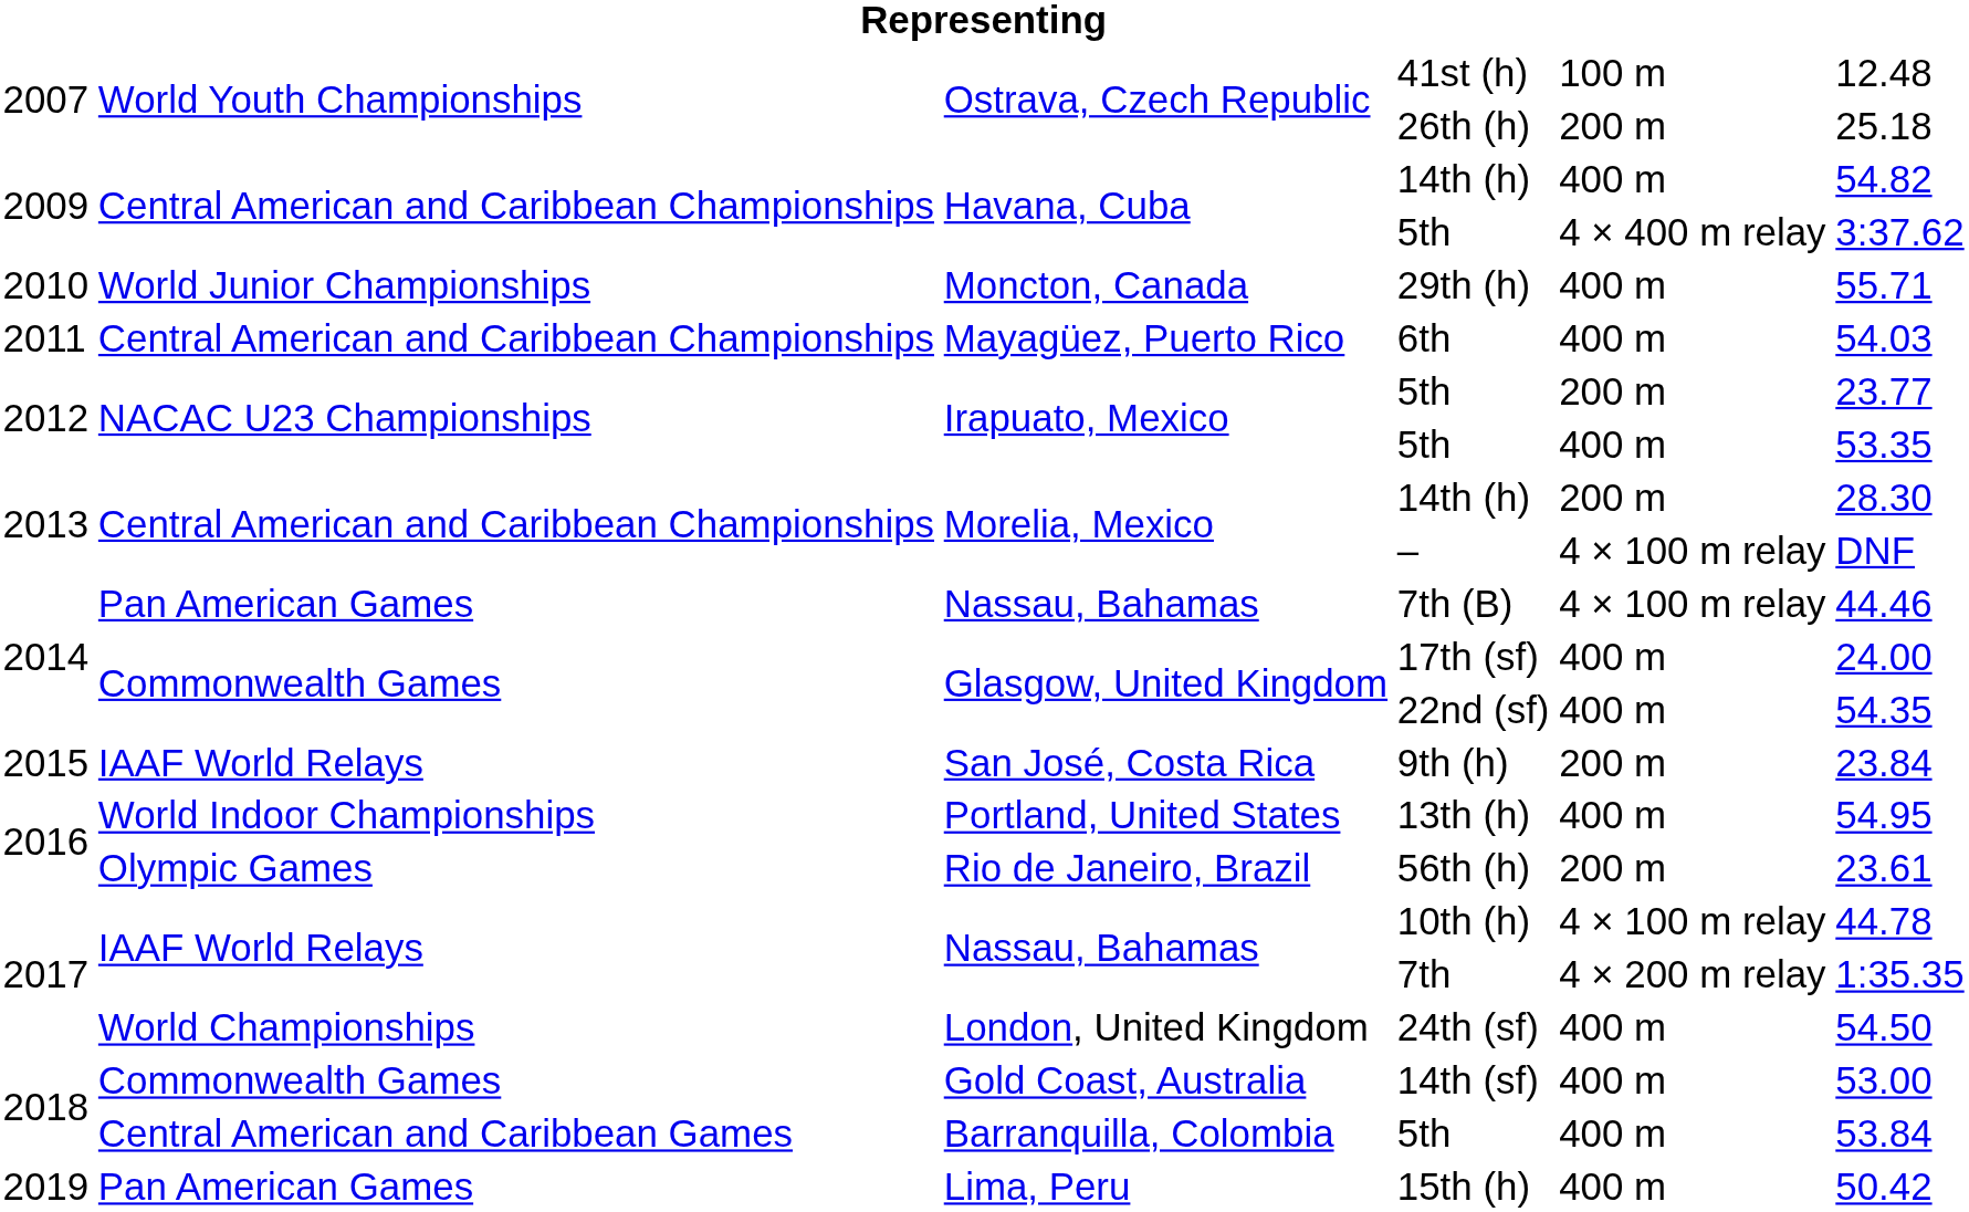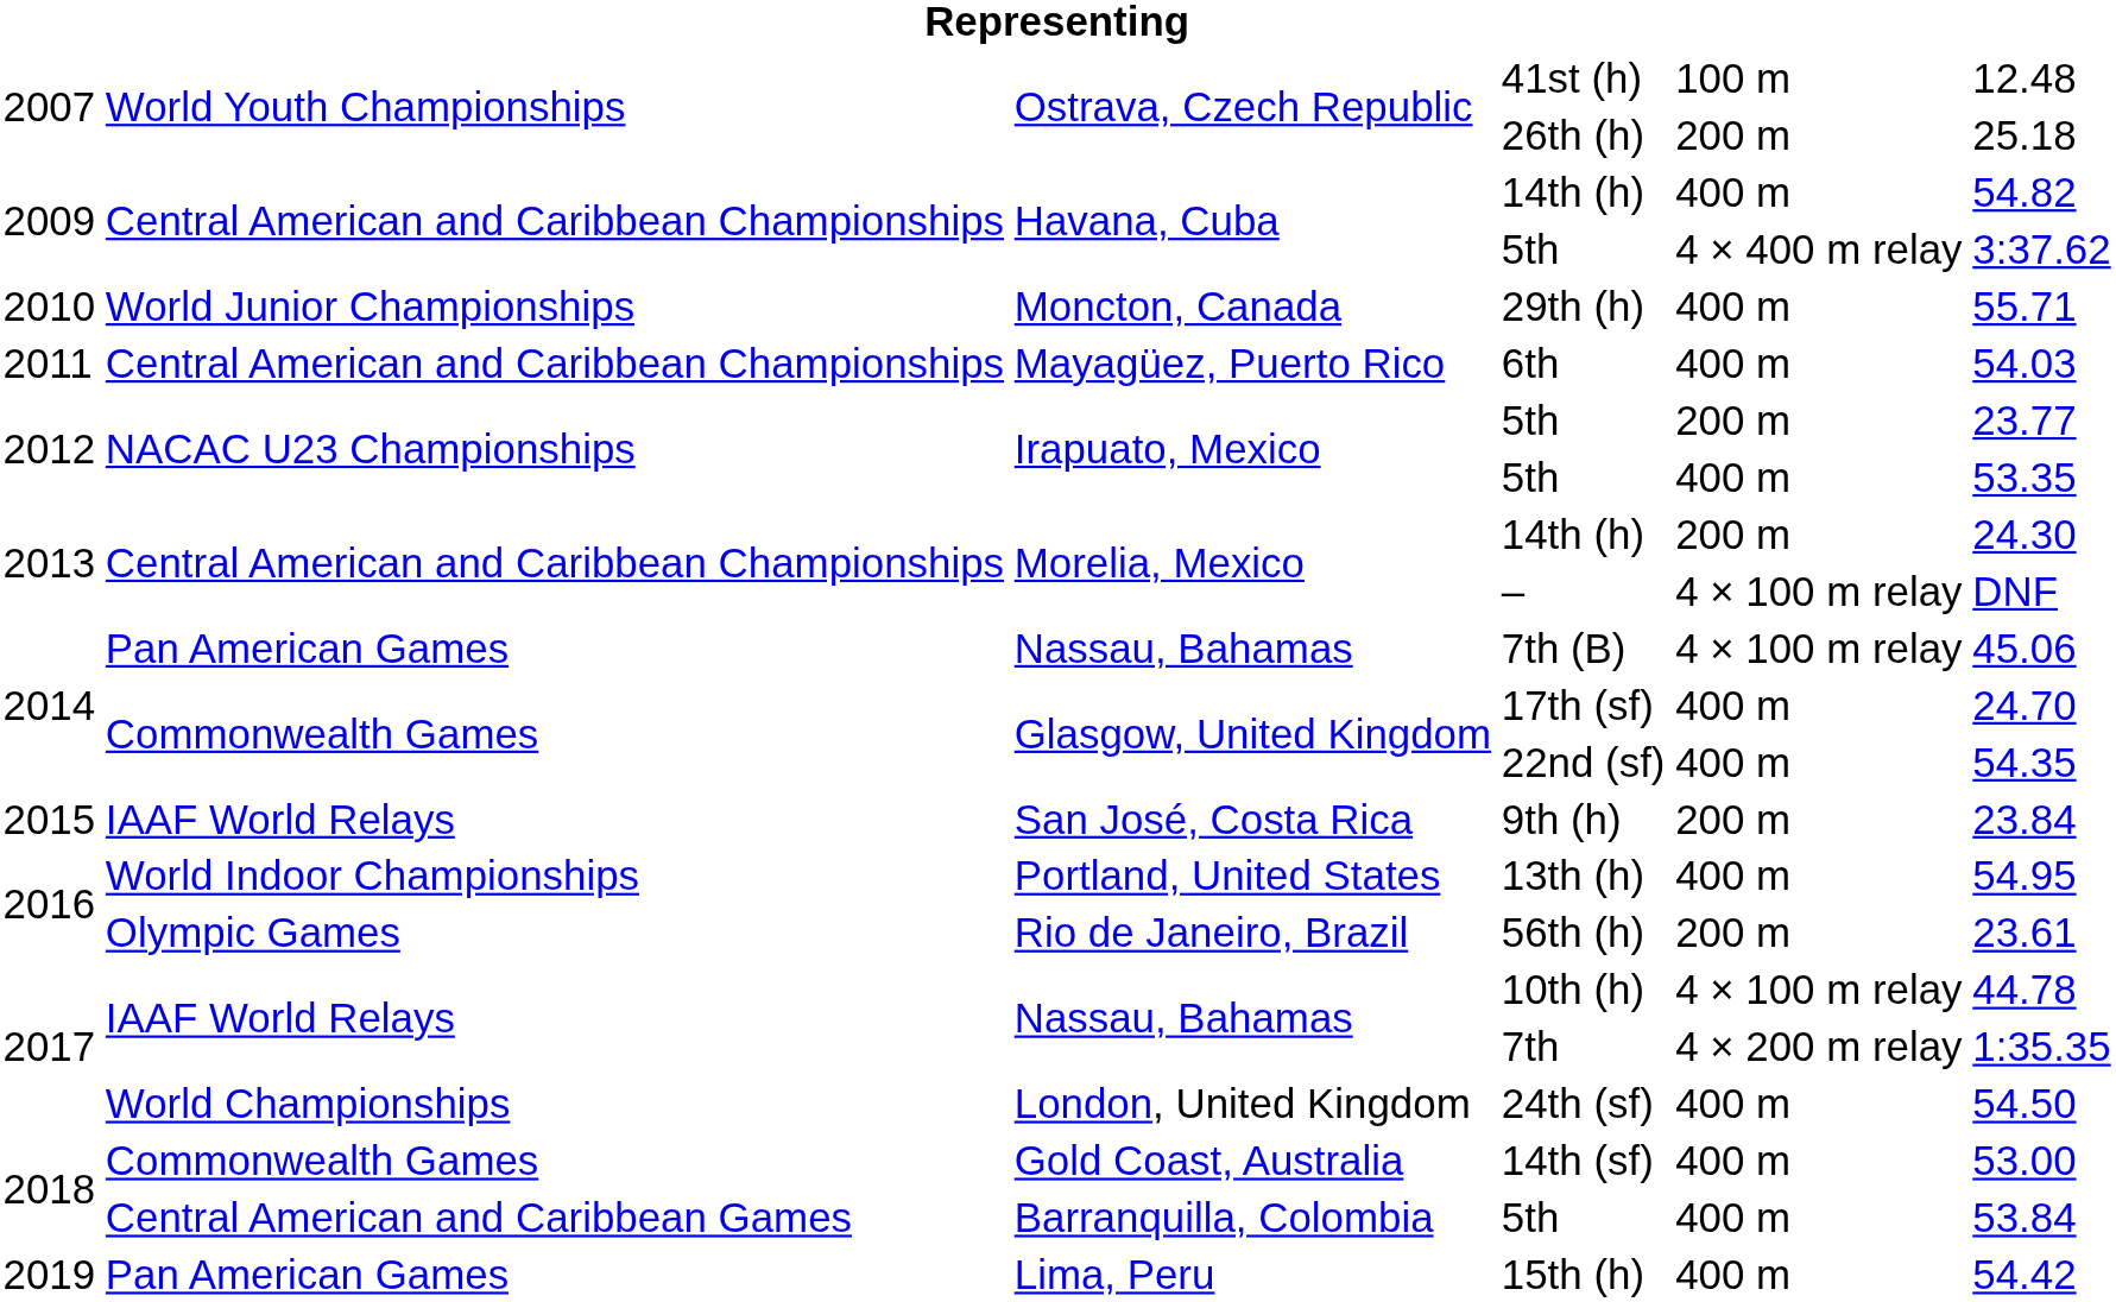Morelia, Mexico / 14th (h) | column 6: 28.30 -> 24.30
7th (B) | column 6: 44.46 -> 45.06
17th (sf) | column 6: 24.00 -> 24.70
15th (h) | column 6: 50.42 -> 54.42
